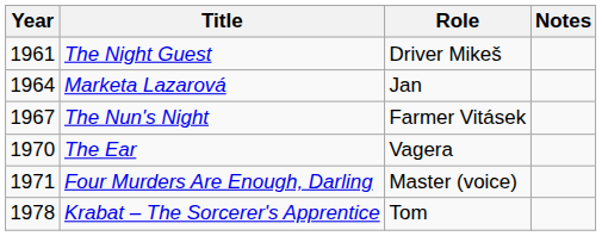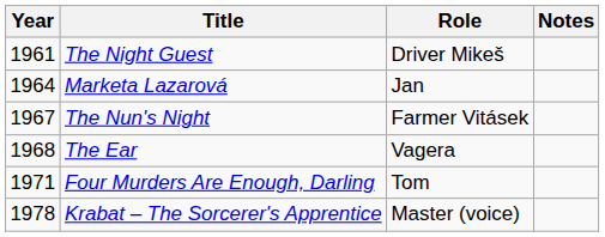The Ear | Year: 1970 -> 1968
Four Murders Are Enough, Darling | Role: Master (voice) -> Tom
Krabat – The Sorcerer's Apprentice | Role: Tom -> Master (voice)
